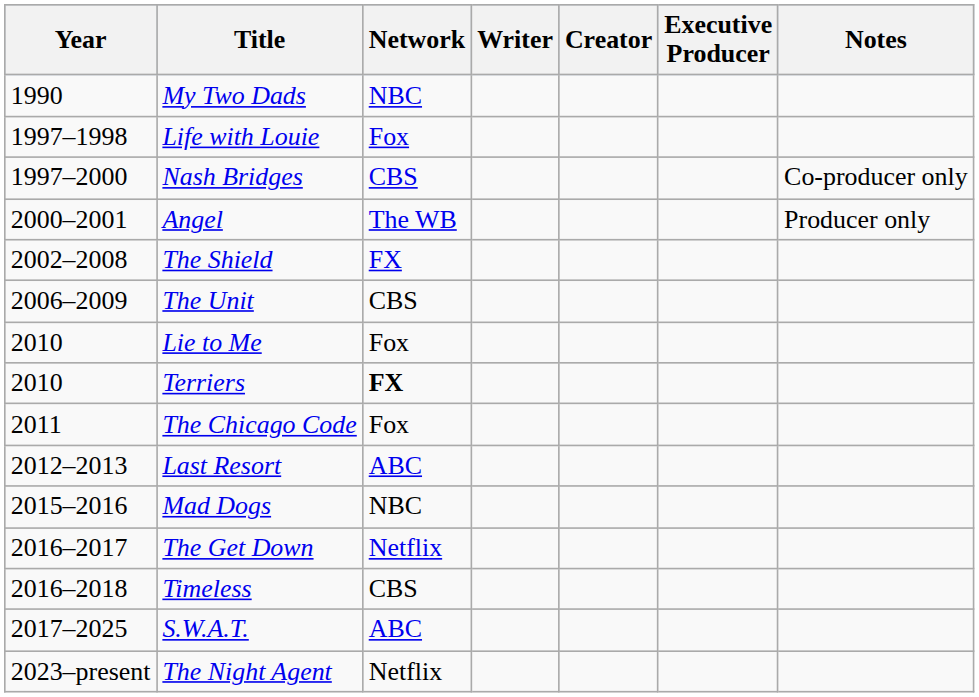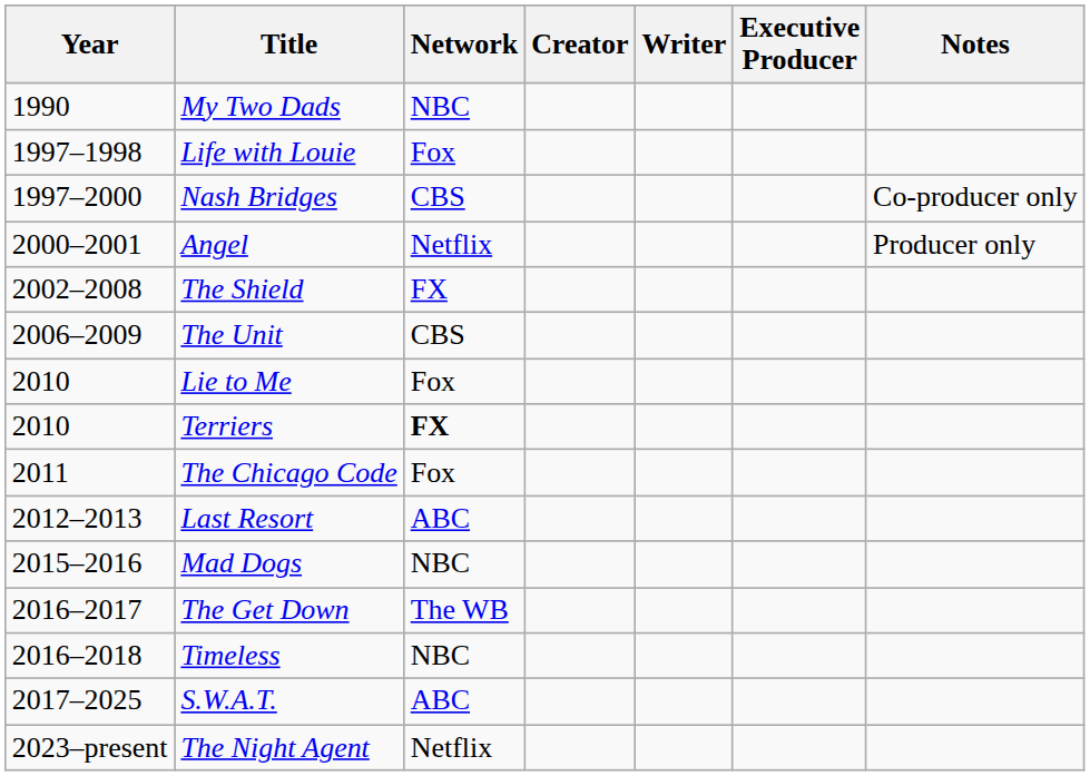columns swapped: Creator <-> Writer
Angel | Network: The WB -> Netflix
The Get Down | Network: Netflix -> The WB
Timeless | Network: CBS -> NBC
